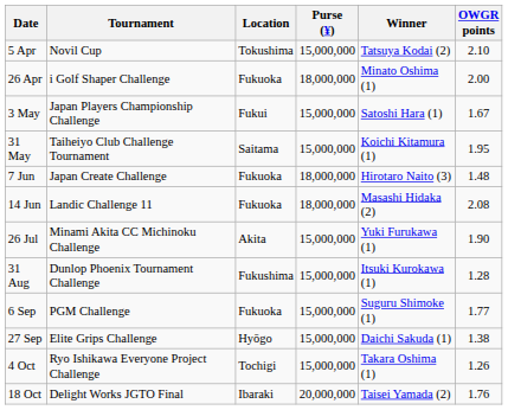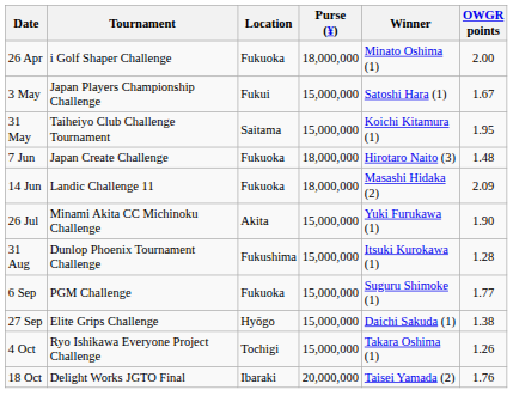- row: 5 Apr | Novil Cup | Tokushima | 15,000,000 | Tatsuya Kodai (2) | 2.10
14 Jun | OWGR points: 2.08 -> 2.09
